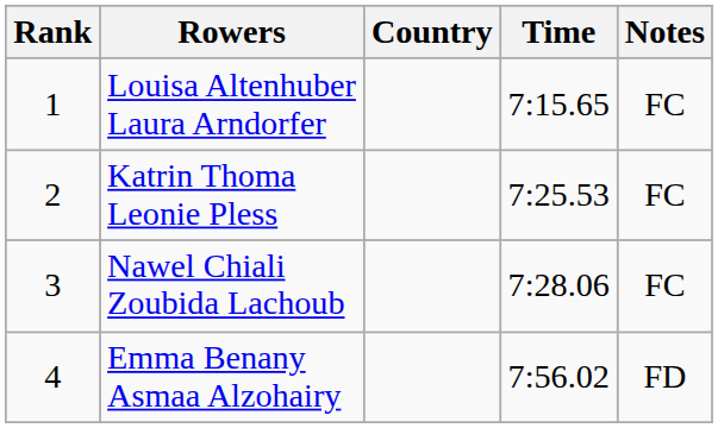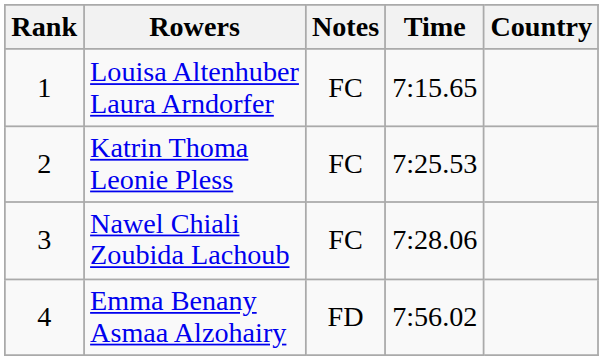columns swapped: Country <-> Notes
